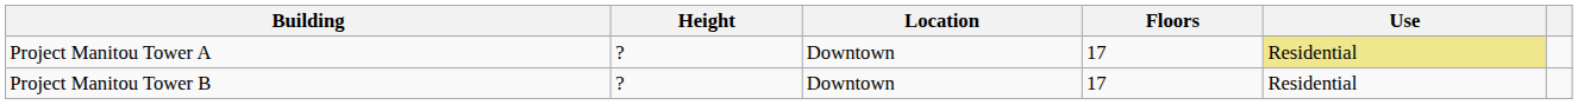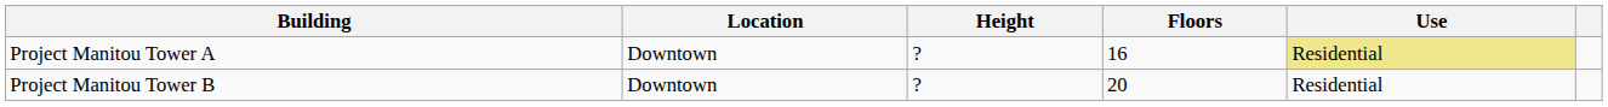columns swapped: Location <-> Height
Project Manitou Tower A | Floors: 17 -> 16
Project Manitou Tower B | Floors: 17 -> 20
